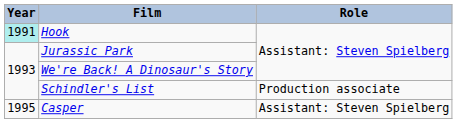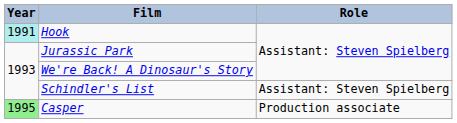Schindler's List | Role: Production associate -> Assistant: Steven Spielberg
Casper | Year: no background -> lightgreen background
Casper | Role: Assistant: Steven Spielberg -> Production associate
